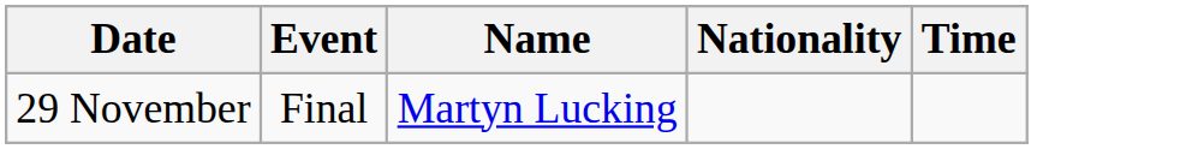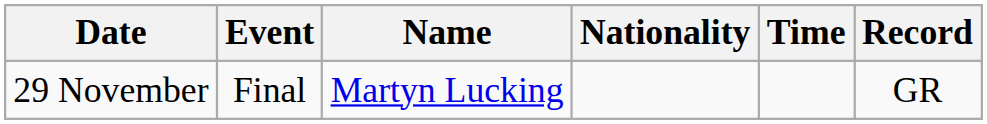+ column: Record | GR
